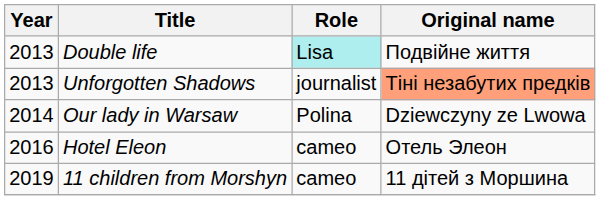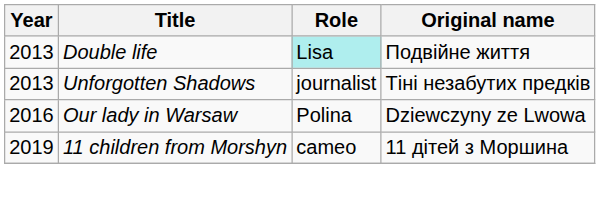Unforgotten Shadows | Original name: lightsalmon background -> no background
Our lady in Warsaw | Year: 2014 -> 2016
- row: 2016 | Hotel Eleon | cameo | Отель Элеон
